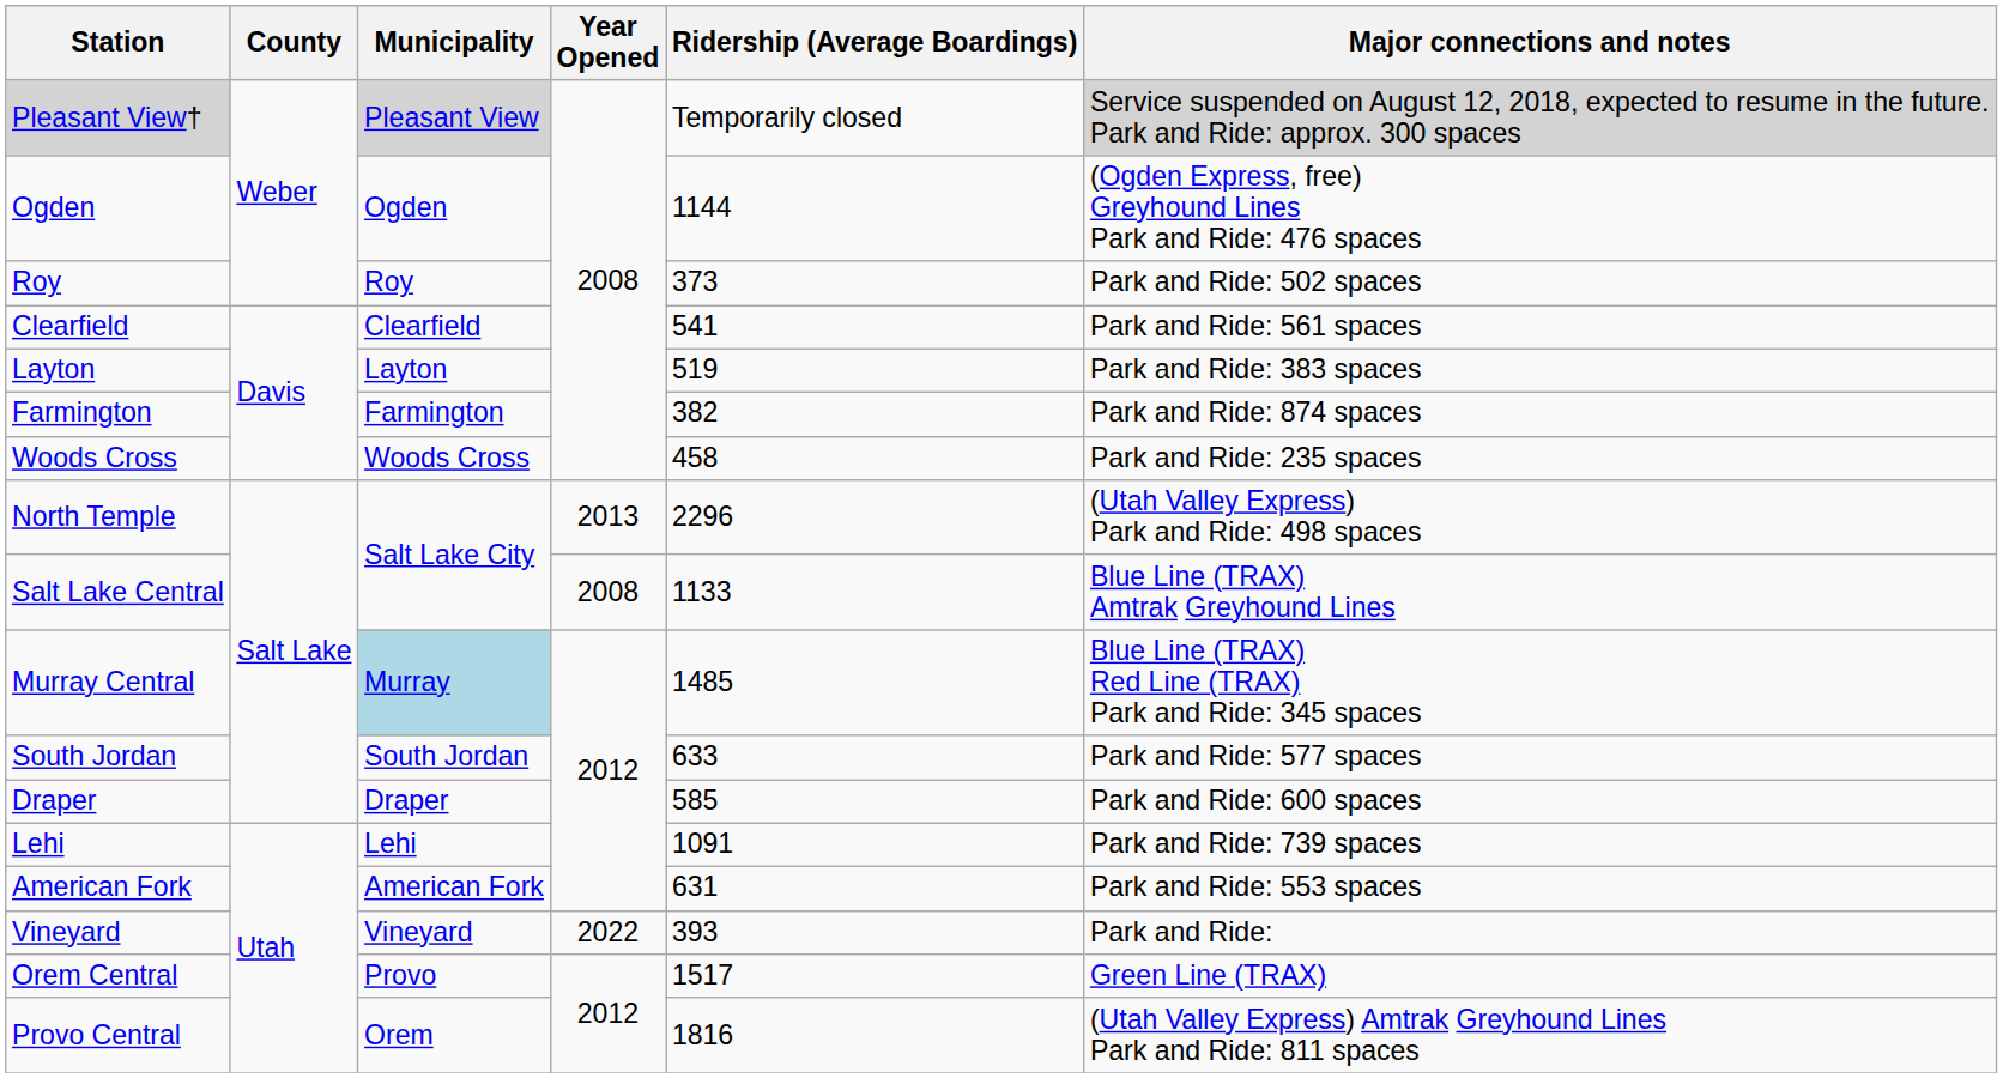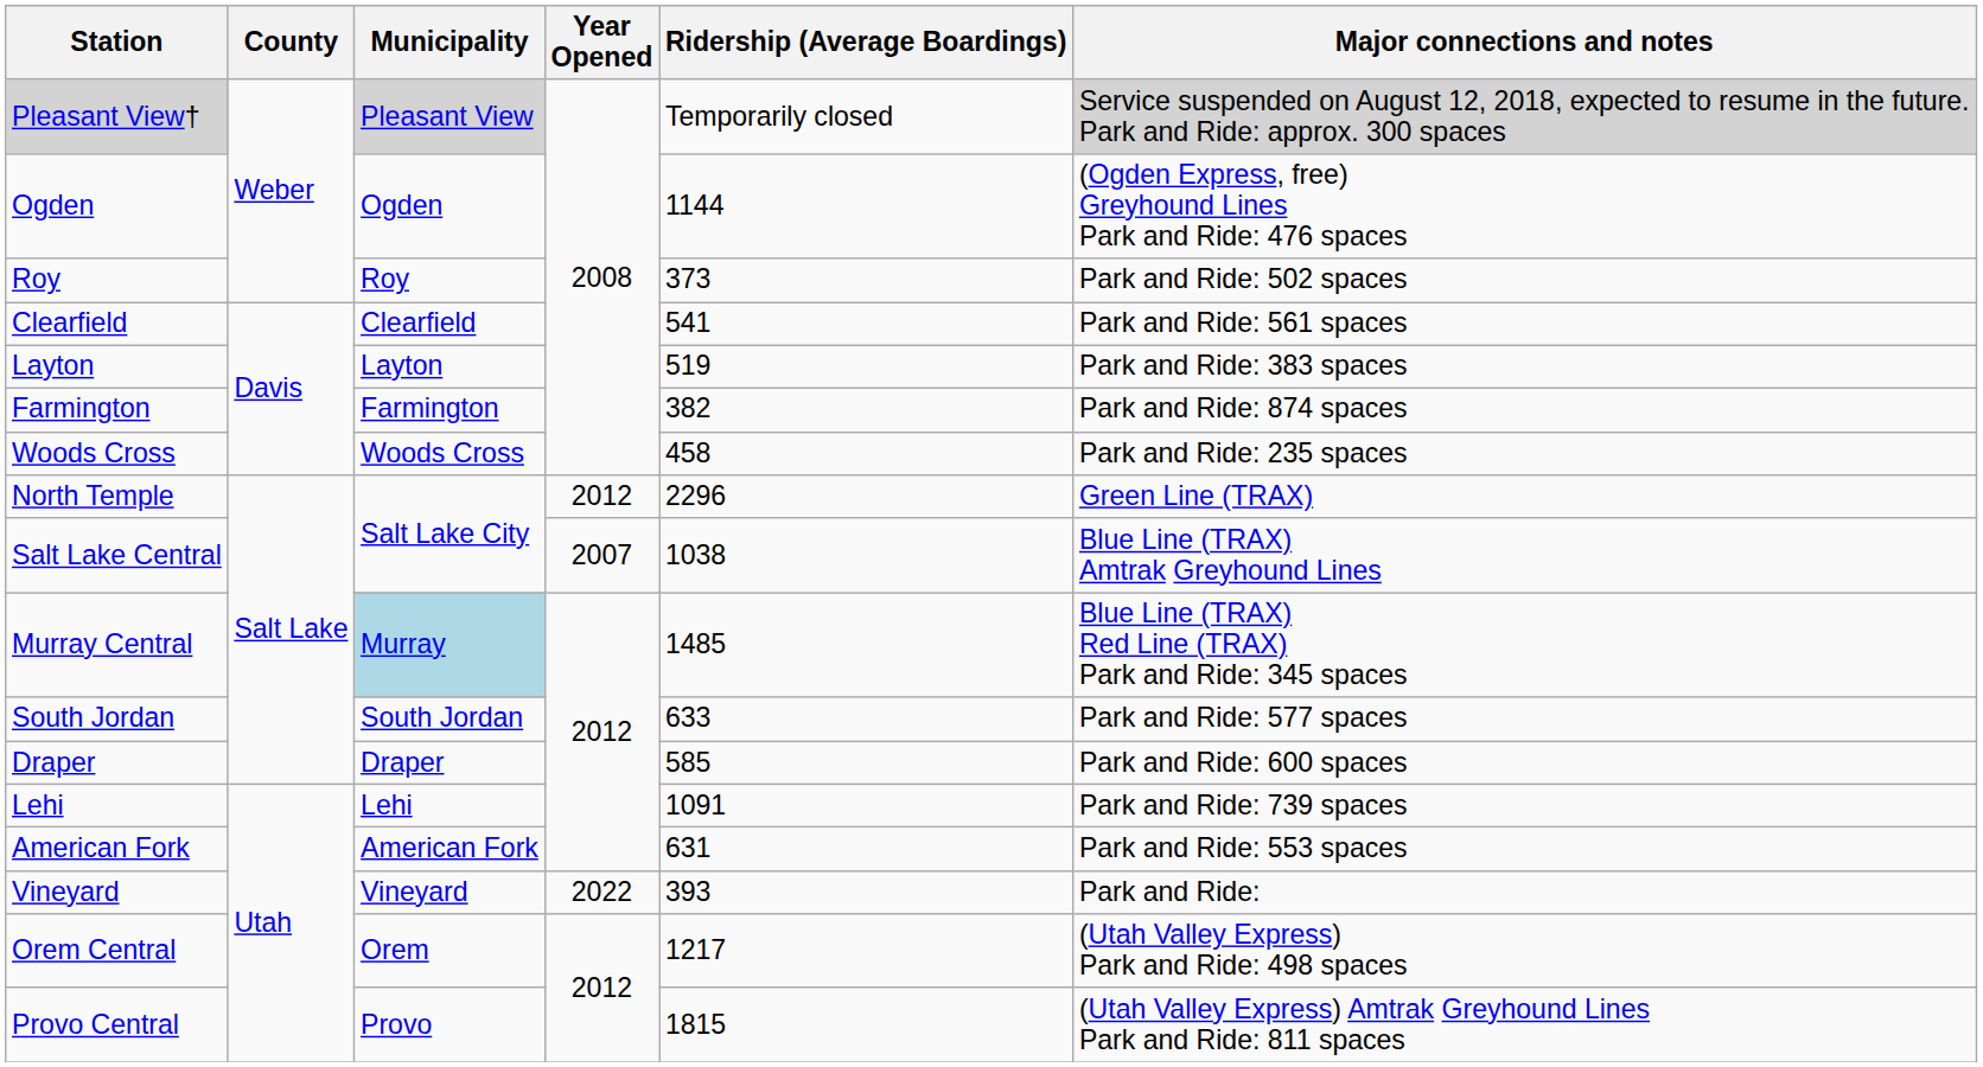North Temple | Year Opened: 2013 -> 2012
North Temple | Major connections and notes: (Utah Valley Express) Park and Ride: 498 spaces -> Green Line (TRAX)
Salt Lake Central | Year Opened: 2008 -> 2007
Salt Lake Central | Ridership (Average Boardings): 1133 -> 1038
Orem Central | Municipality: Provo -> Orem
Orem Central | Ridership (Average Boardings): 1517 -> 1217
Orem Central | Major connections and notes: Green Line (TRAX) -> (Utah Valley Express) Park and Ride: 498 spaces
Provo Central | Municipality: Orem -> Provo
Provo Central | Ridership (Average Boardings): 1816 -> 1815
